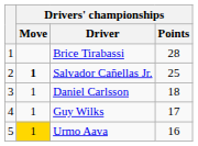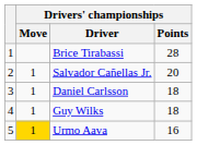Salvador Cañellas Jr. | Drivers' championships / Move: bold -> normal
Salvador Cañellas Jr. | Drivers' championships / Points: 25 -> 20
Guy Wilks | Drivers' championships / Points: 17 -> 18
